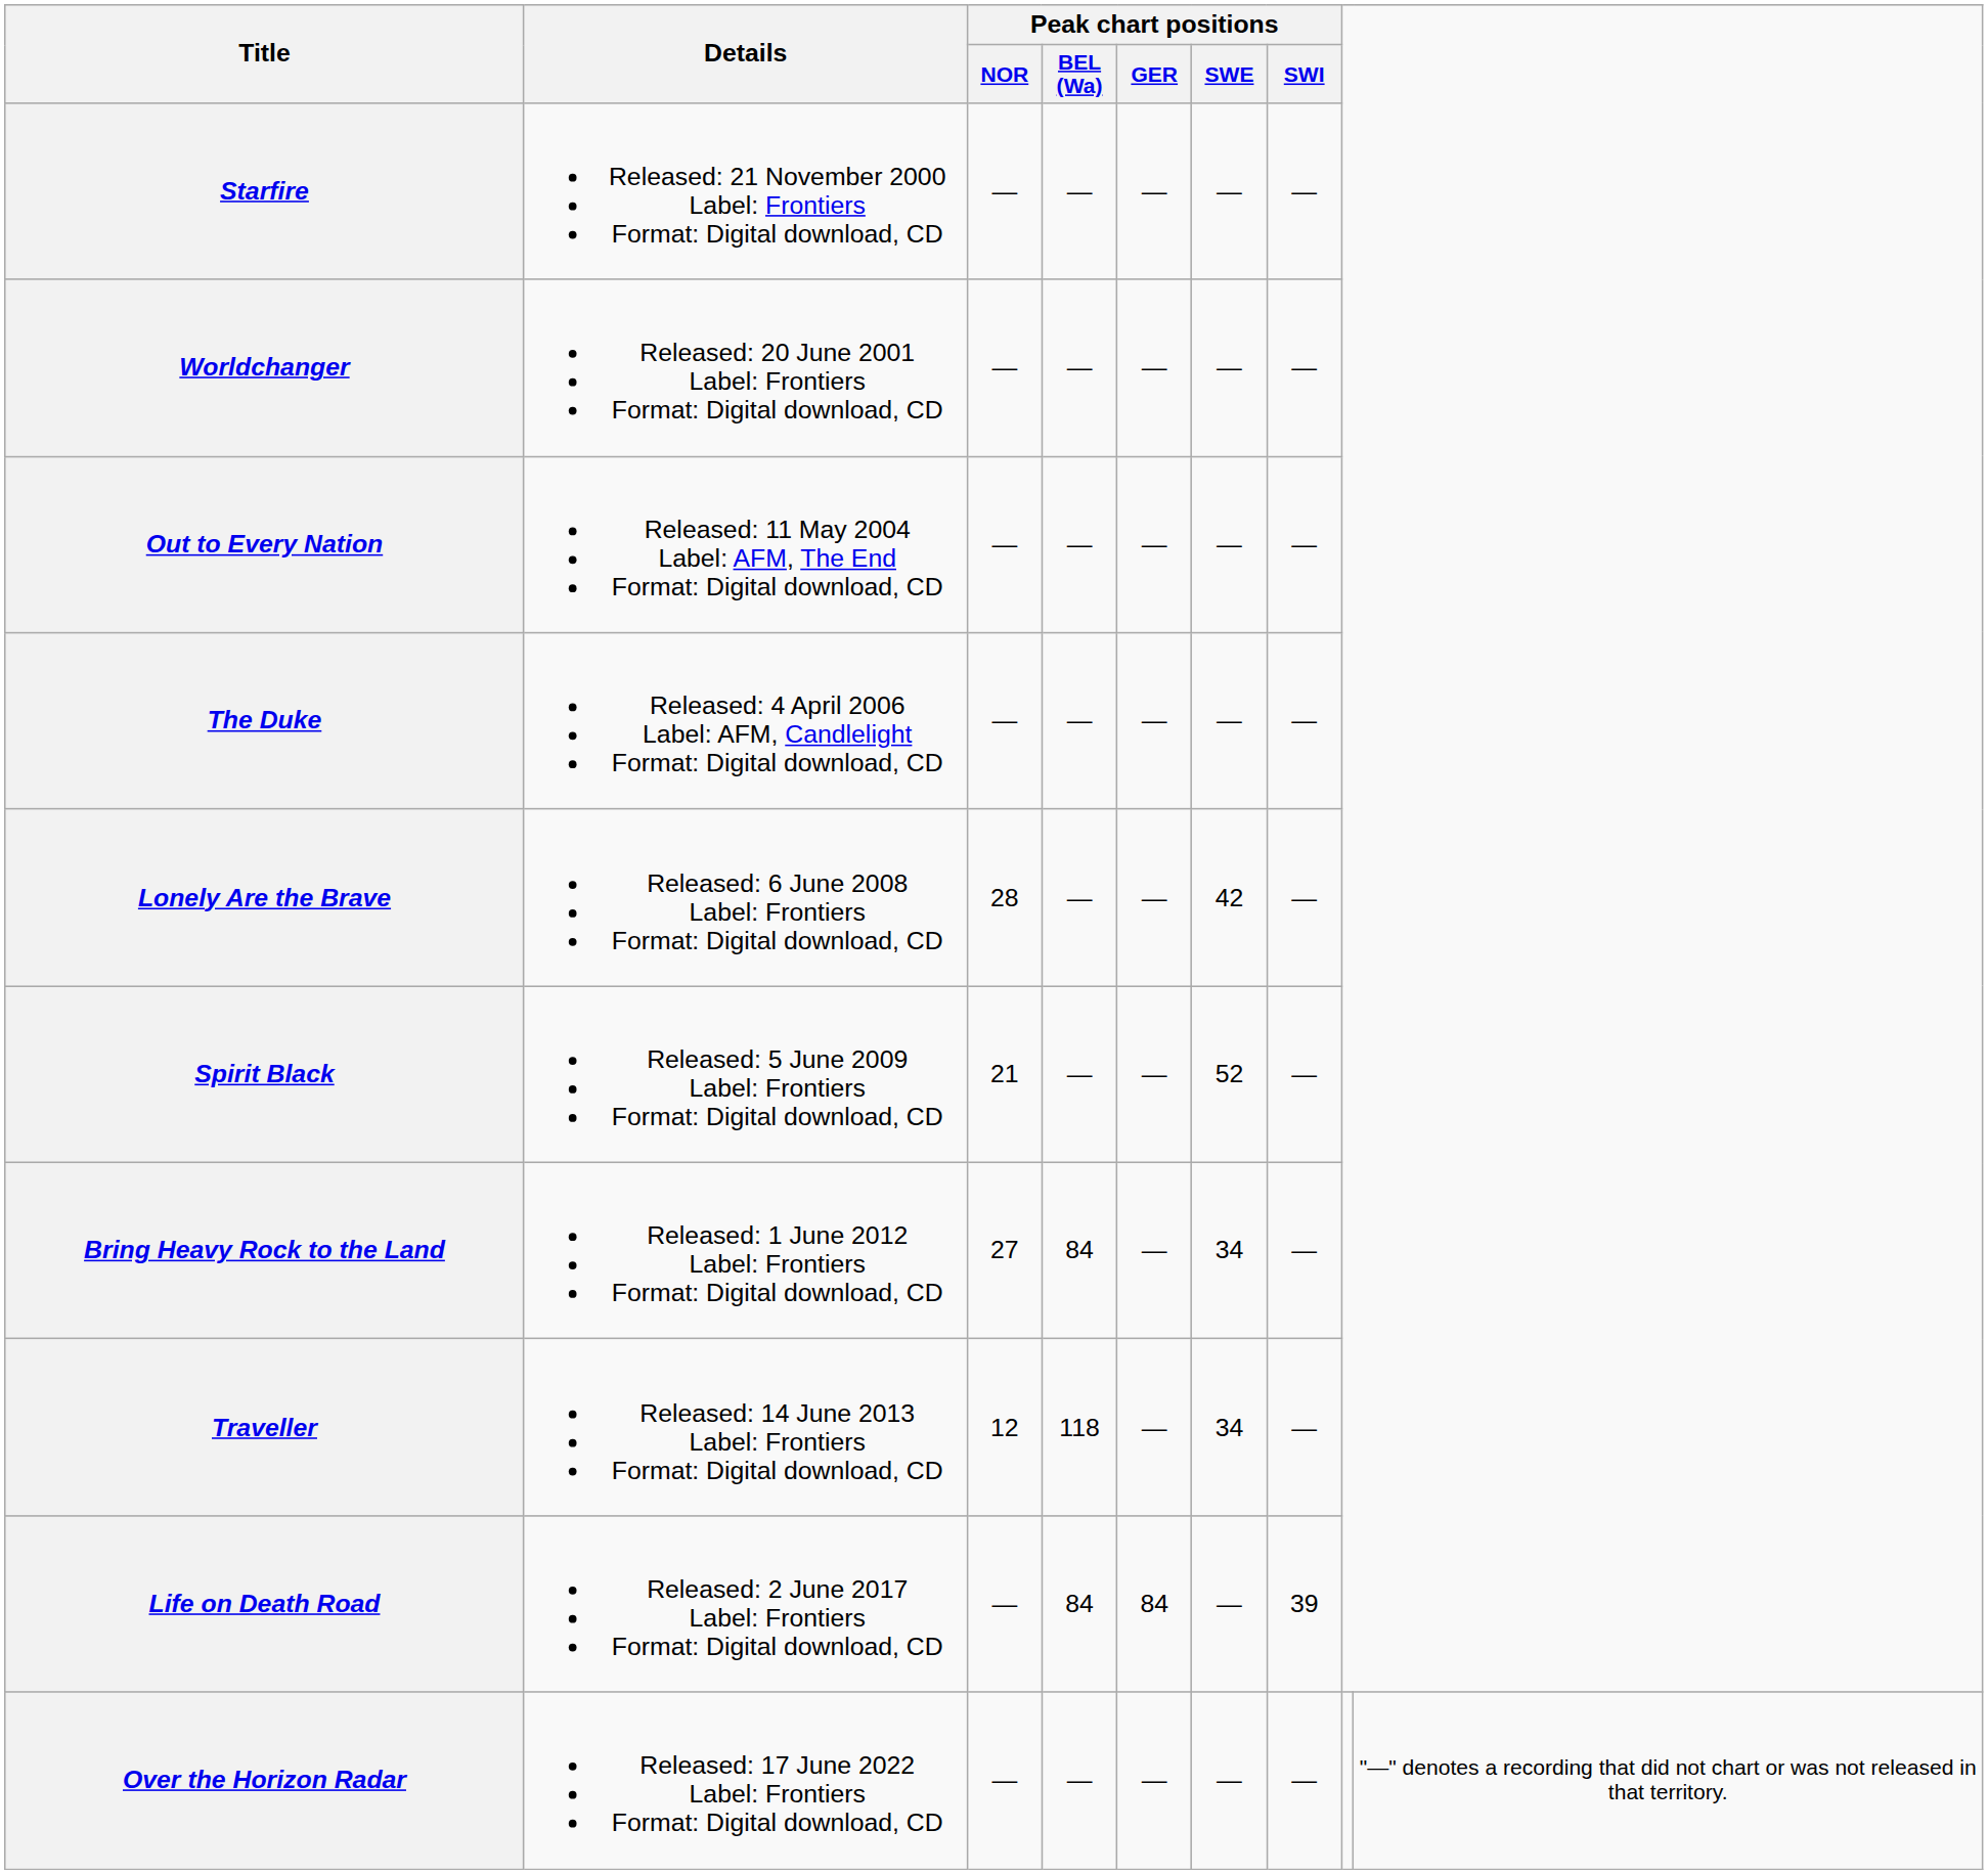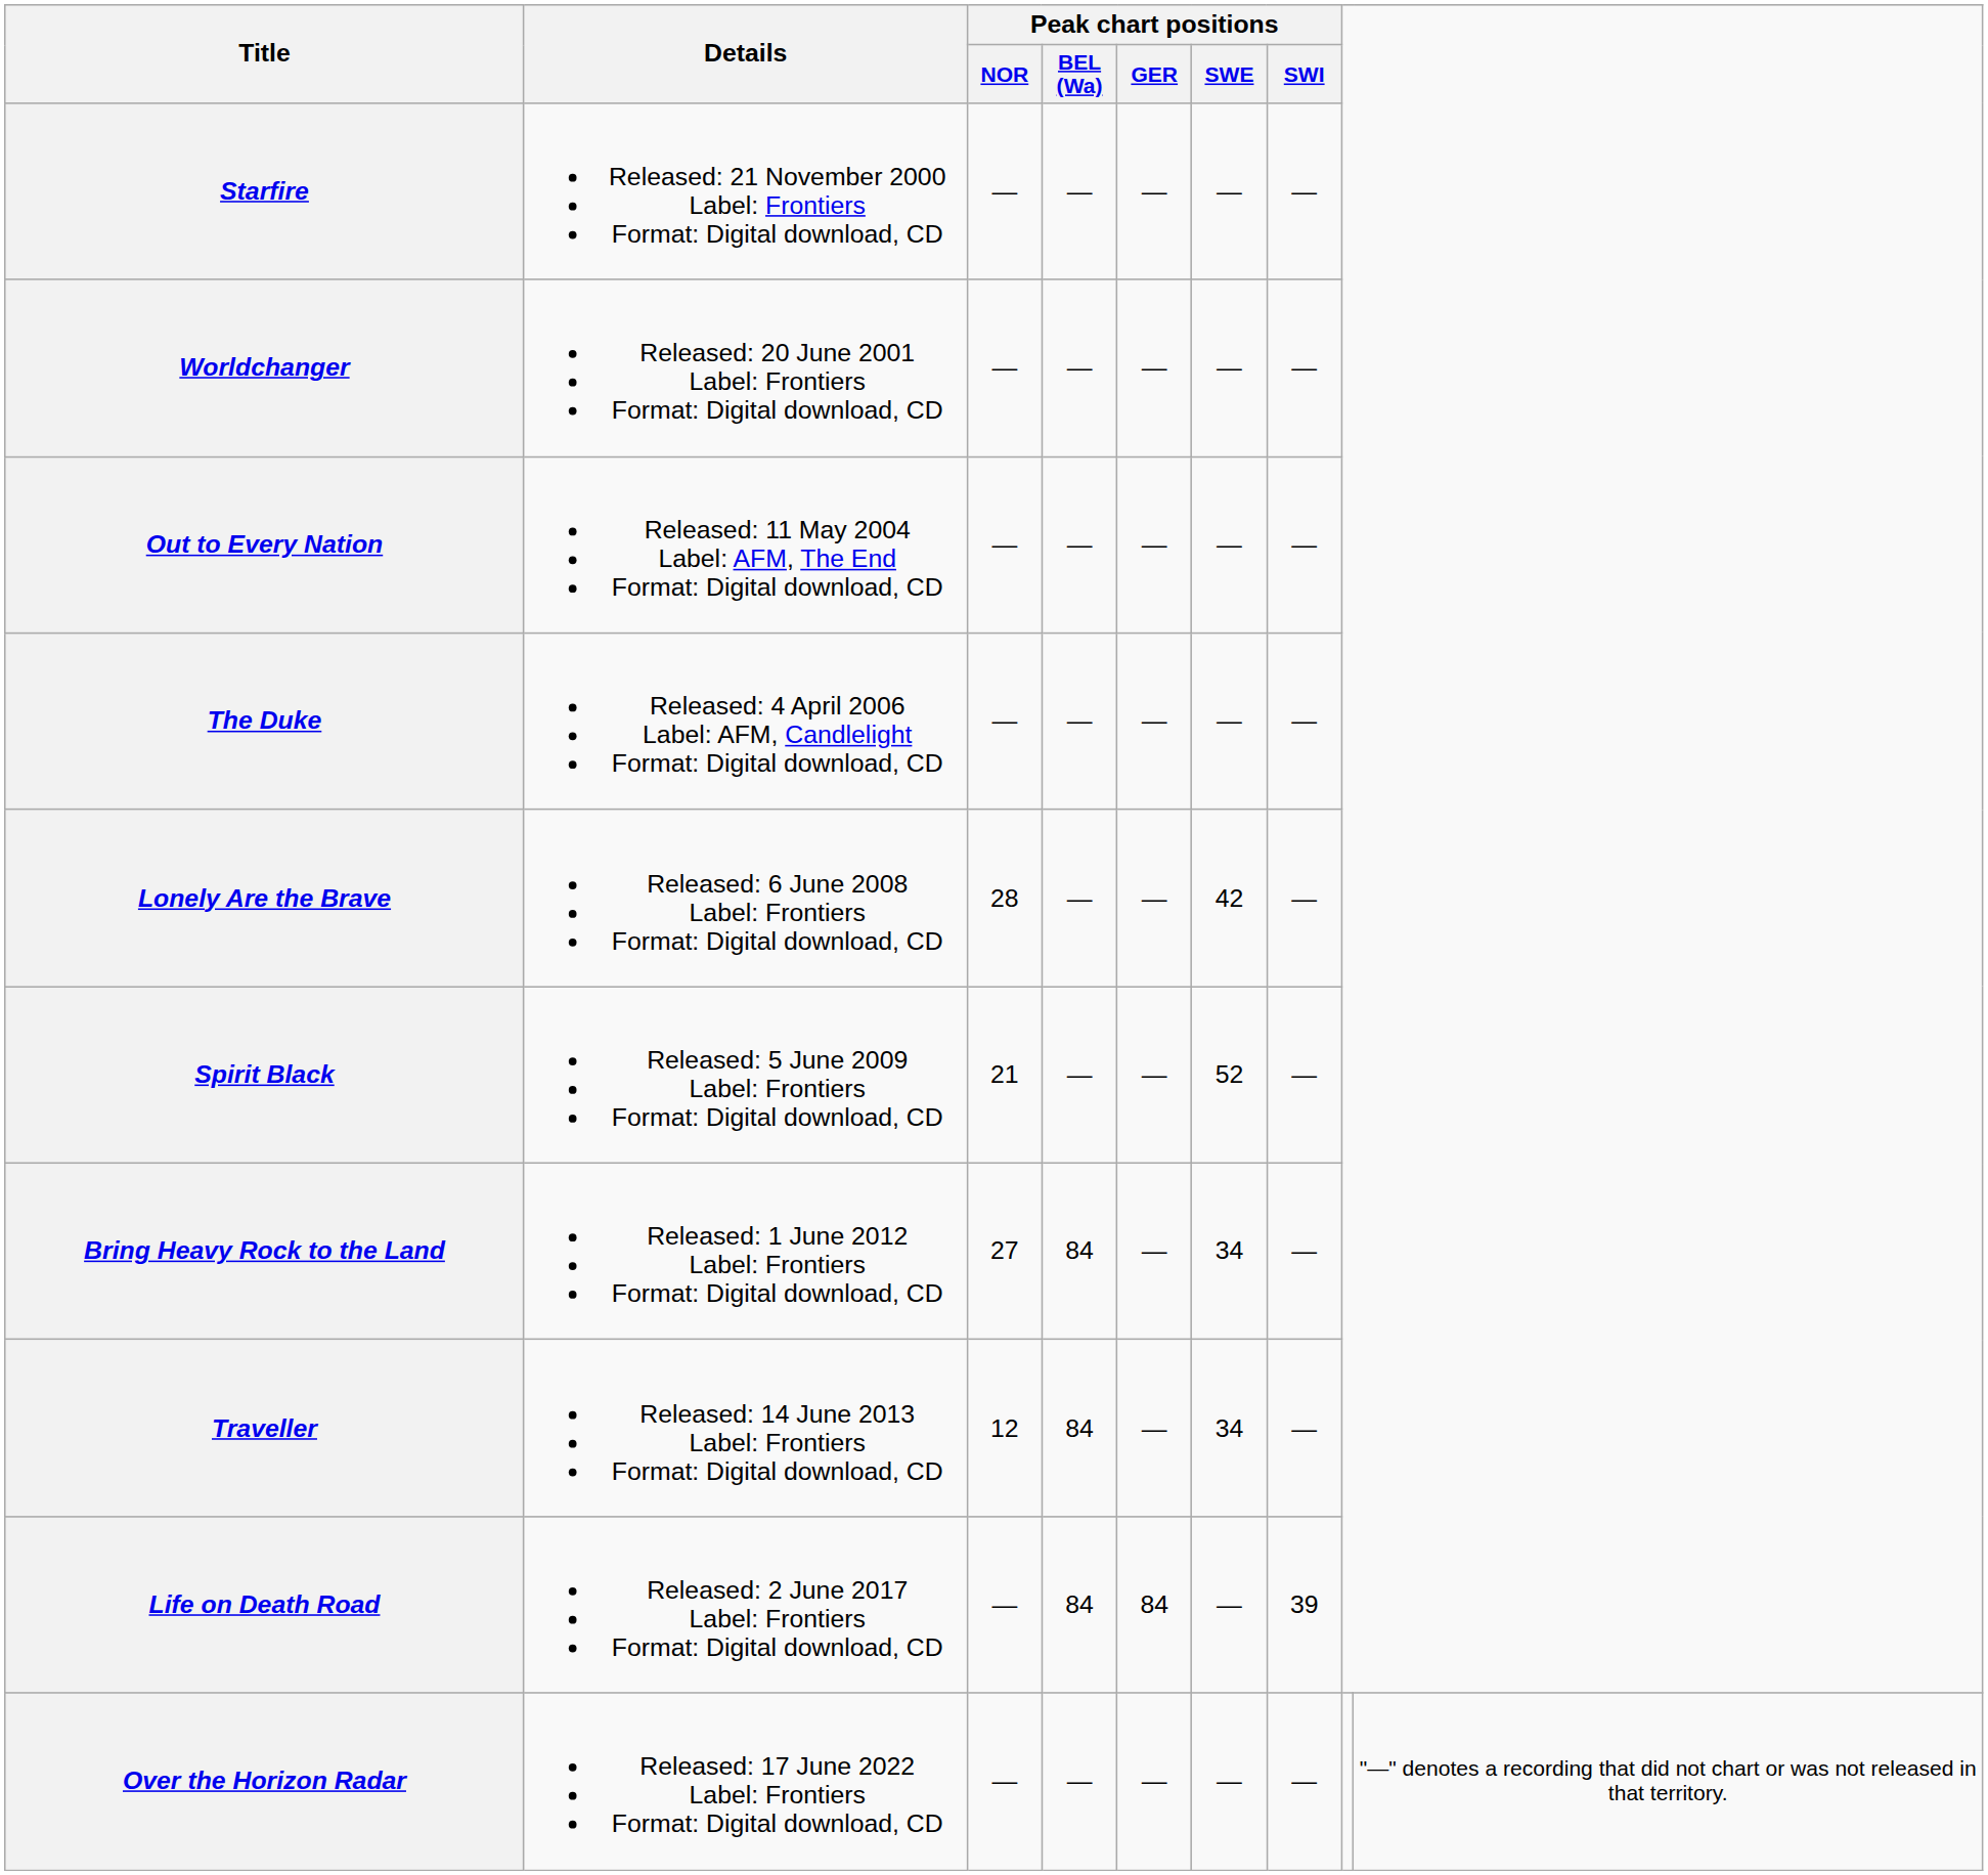Traveller | Peak chart positions / BEL (Wa): 118 -> 84
